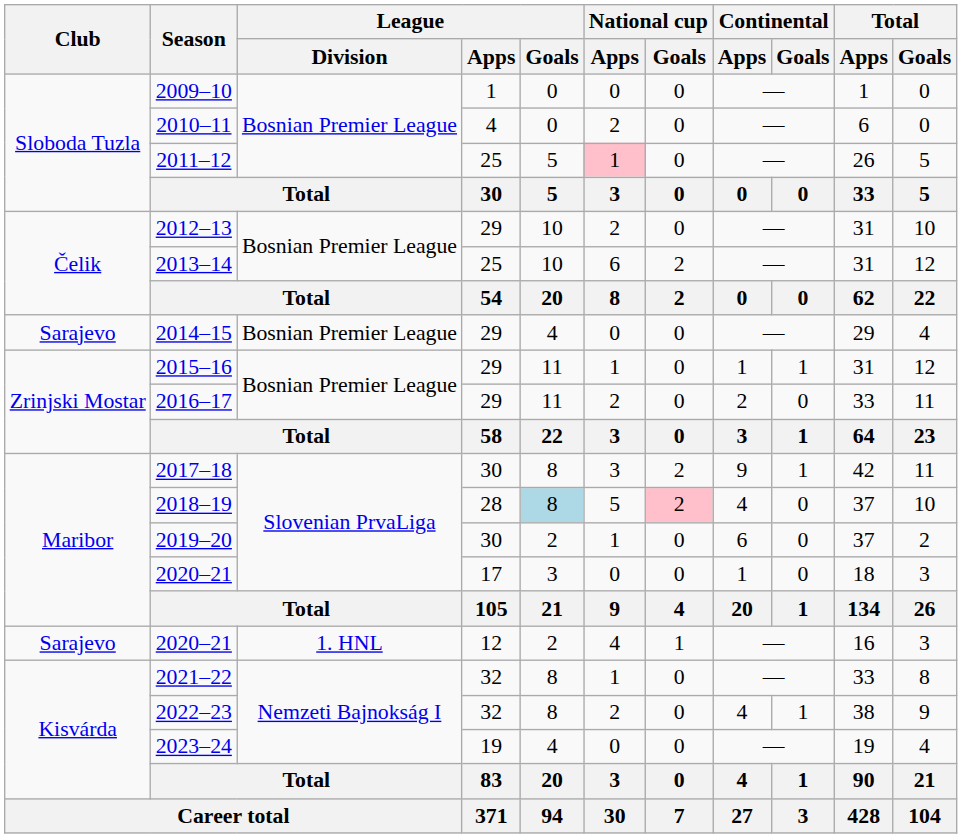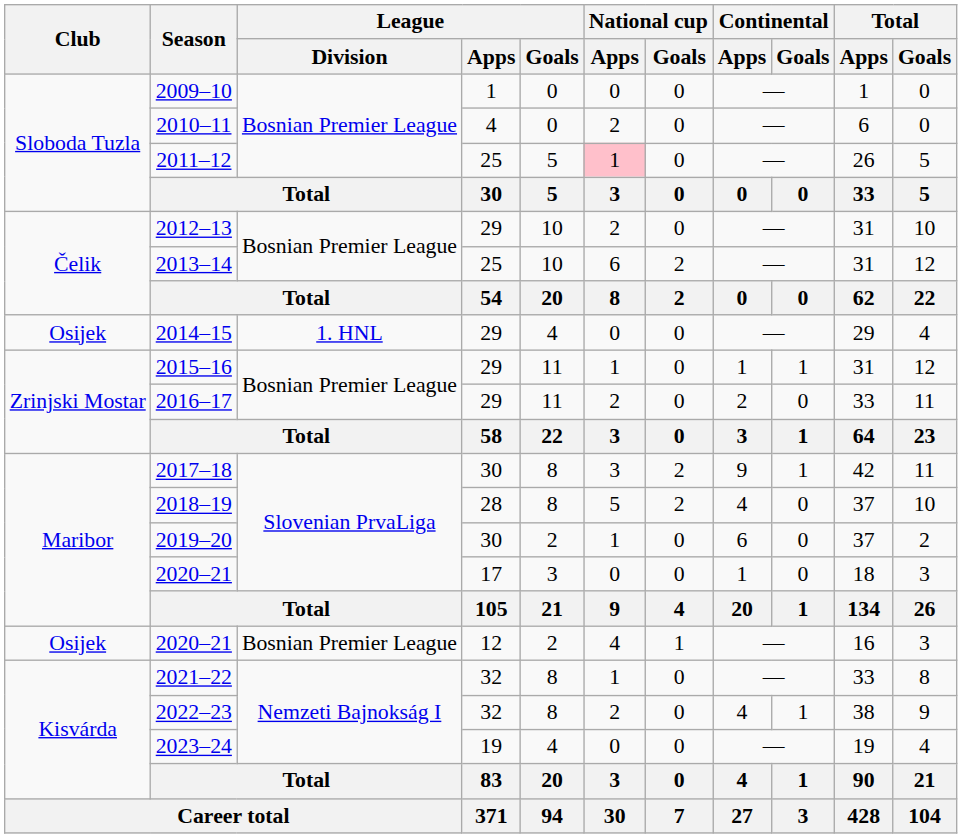2014–15 | Club: Sarajevo -> Osijek
2014–15 | League / Division: Bosnian Premier League -> 1. HNL
2018–19 | League / Goals: lightblue background -> no background
2018–19 | National cup / Goals: pink background -> no background
2020–21 / 12 | Club: Sarajevo -> Osijek
2020–21 / 12 | League / Division: 1. HNL -> Bosnian Premier League
